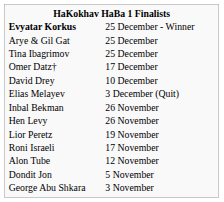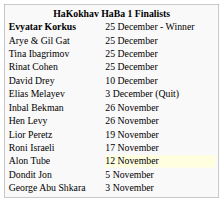+ row: Rinat Cohen | 25 December
- row: Omer Datz† | 17 December
Alon Tube | column 2: no background -> lightyellow background
